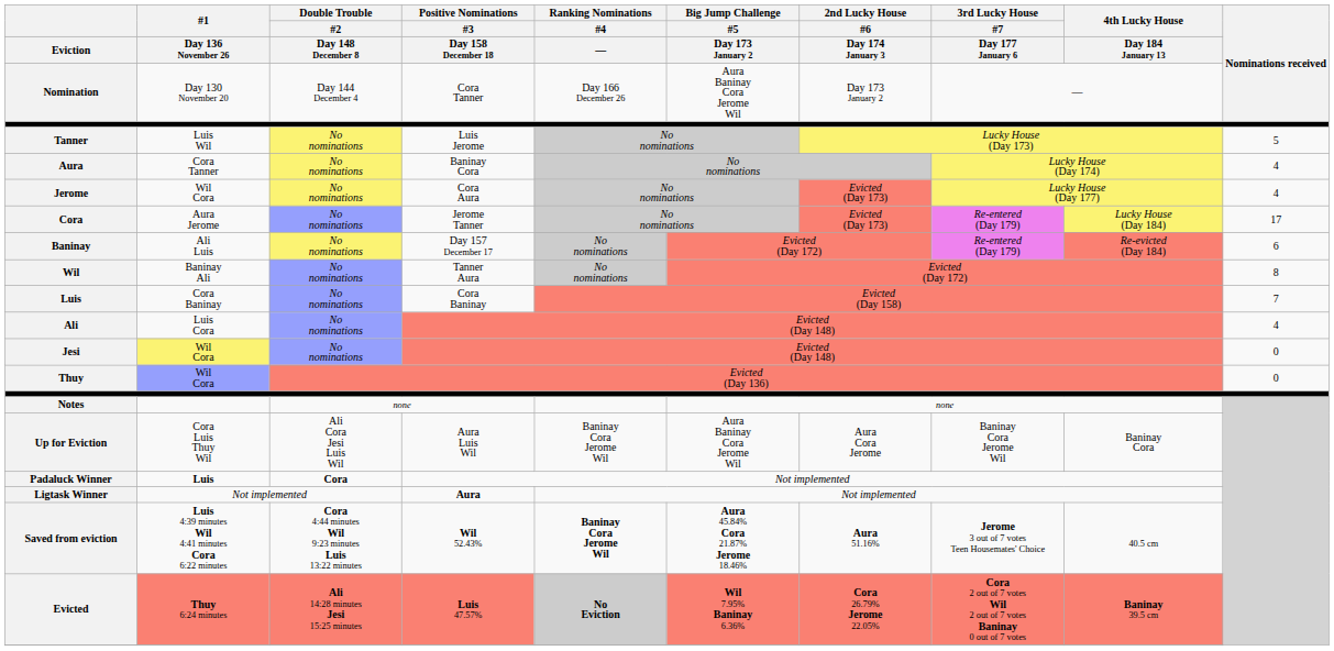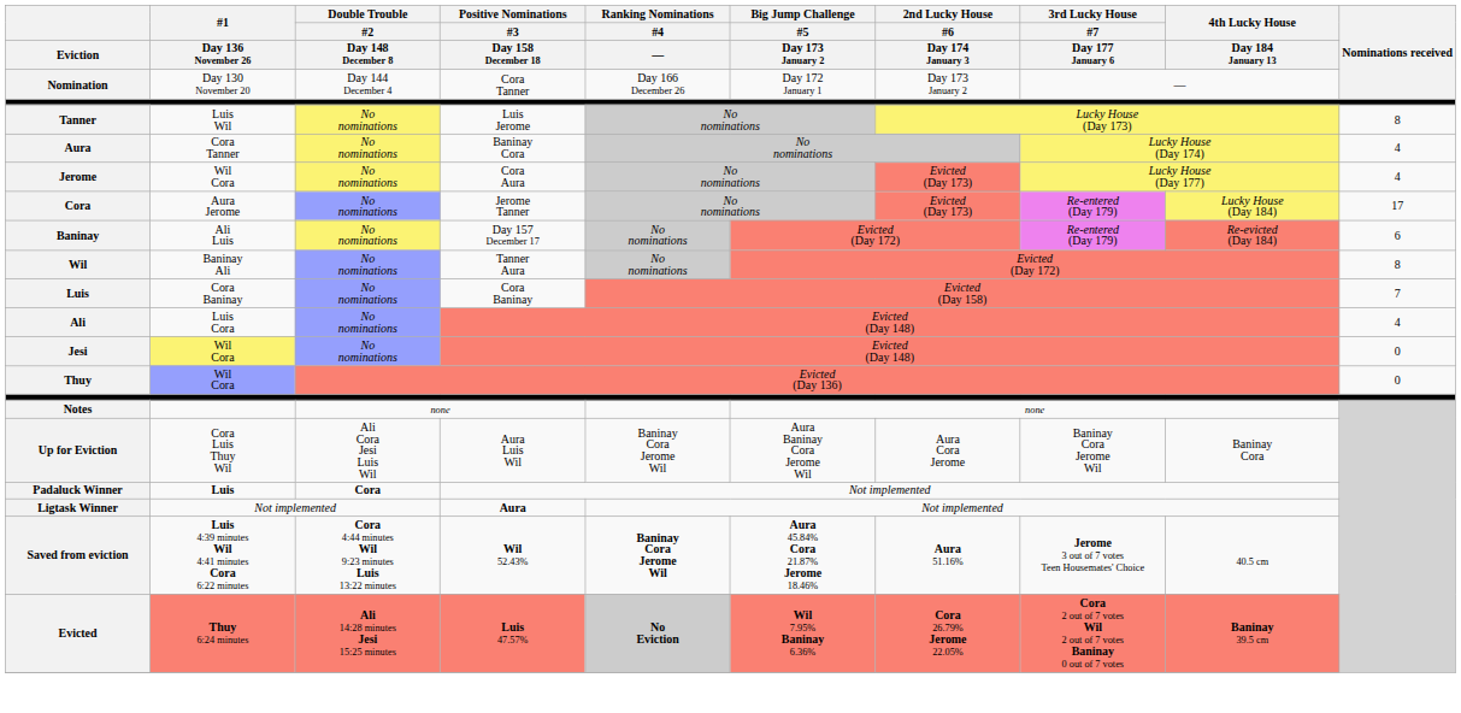Nomination | Big Jump Challenge / #5 / Day 173 January 2: Aura Baninay Cora Jerome Wil -> Day 172 January 1
Tanner | Nominations received: 5 -> 8
